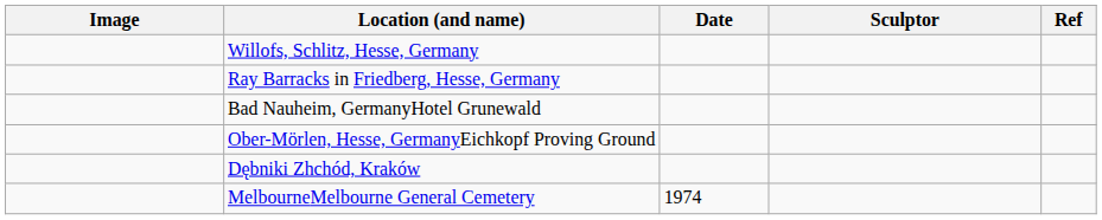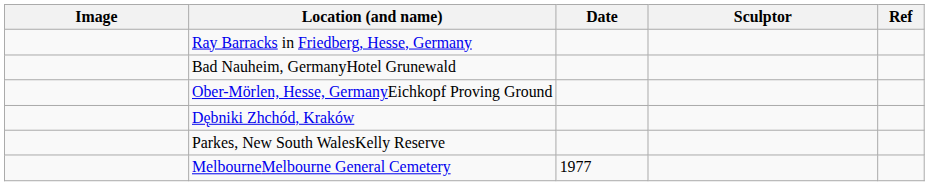- row: Willofs, Schlitz, Hesse, Germany
+ row: Parkes, New South WalesKelly Reserve
MelbourneMelbourne General Cemetery | Date: 1974 -> 1977
